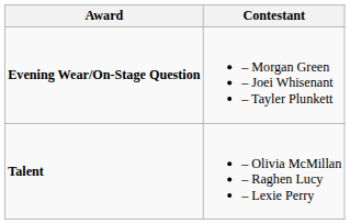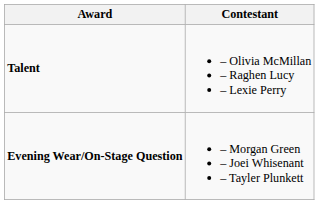rows swapped: Evening Wear/On-Stage Question <-> Talent
